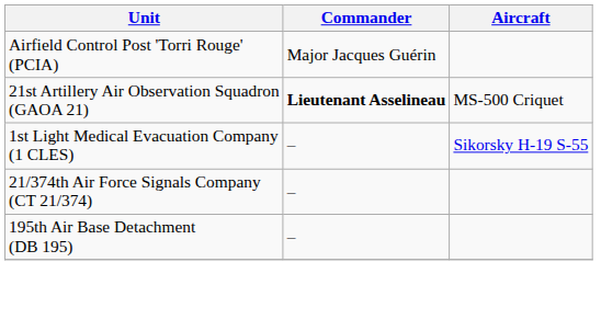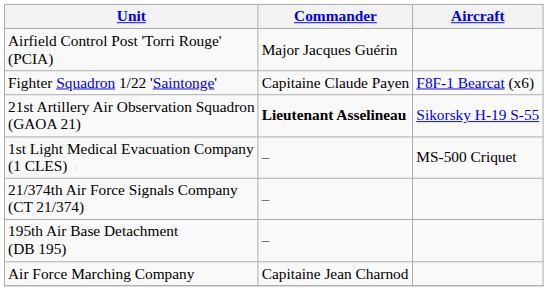+ row: Fighter Squadron 1/22 'Saintonge' | Capitaine Claude Payen | F8F-1 Bearcat (x6)
21st Artillery Air Observation Squadron (GAOA 21) | Aircraft: MS-500 Criquet -> Sikorsky H-19 S-55
1st Light Medical Evacuation Company (1 CLES) | Aircraft: Sikorsky H-19 S-55 -> MS-500 Criquet
+ row: Air Force Marching Company | Capitaine Jean Charnod
